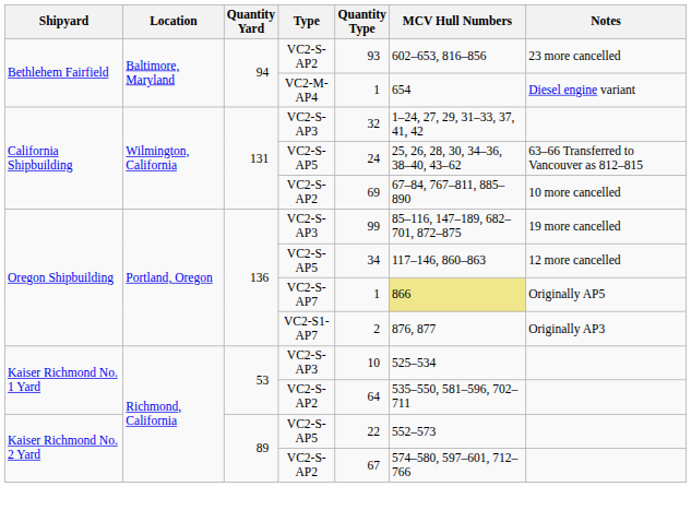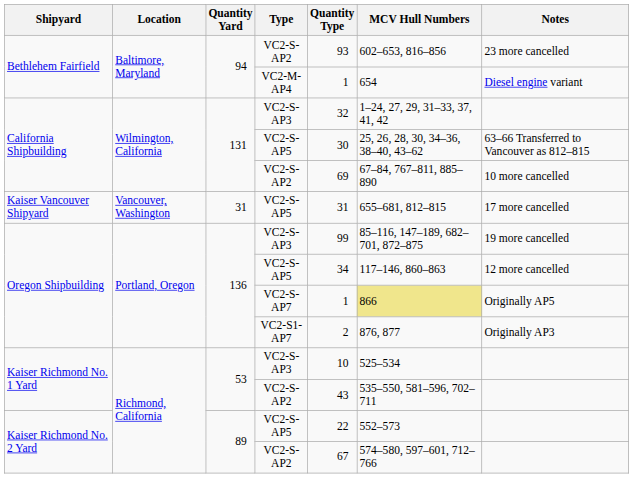California Shipbuilding / VC2-S-AP5 | Quantity Type: 24 -> 30
+ row: Kaiser Vancouver Shipyard | Vancouver, Washington | 31 | VC2-S-AP5 | 31 | 655–681, 812–815 | 17 more cancelled
Kaiser Richmond No. 1 Yard / VC2-S-AP2 | Quantity Type: 64 -> 43
